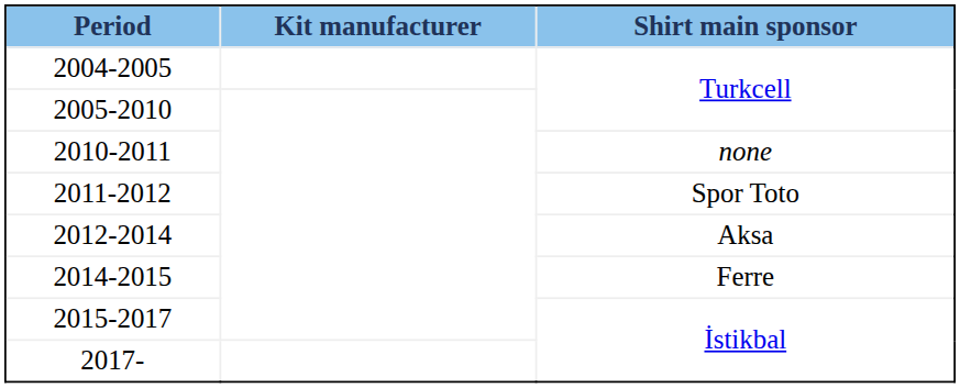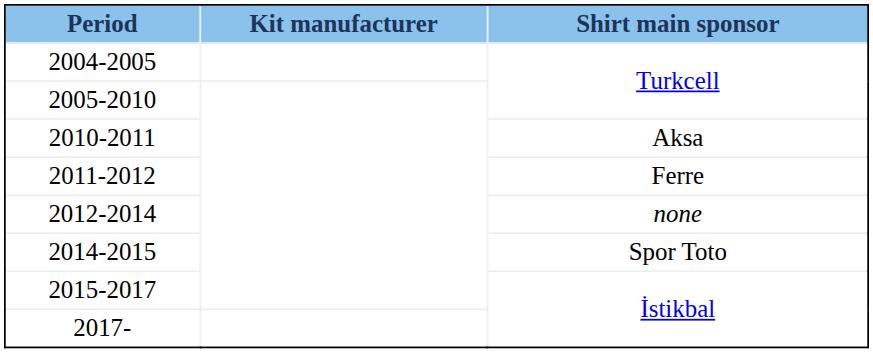2010-2011 | Shirt main sponsor: none -> Aksa
2011-2012 | Shirt main sponsor: Spor Toto -> Ferre
2012-2014 | Shirt main sponsor: Aksa -> none
2014-2015 | Shirt main sponsor: Ferre -> Spor Toto
